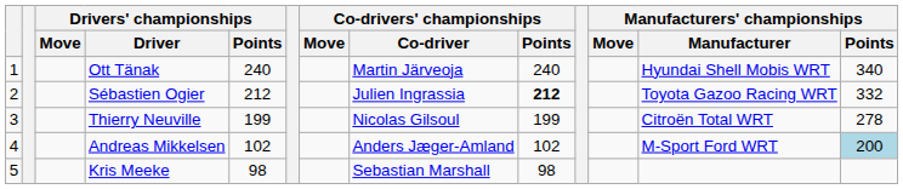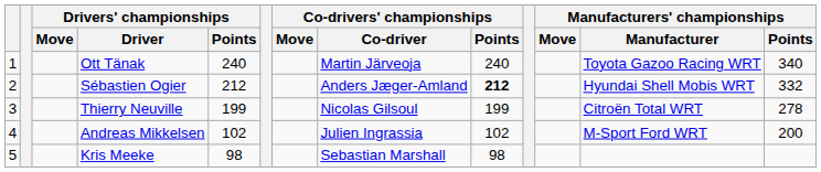Ott Tänak | Manufacturers' championships / Manufacturer: Hyundai Shell Mobis WRT -> Toyota Gazoo Racing WRT
Sébastien Ogier | Co-drivers' championships / Co-driver: Julien Ingrassia -> Anders Jæger-Amland
Sébastien Ogier | Manufacturers' championships / Manufacturer: Toyota Gazoo Racing WRT -> Hyundai Shell Mobis WRT
Andreas Mikkelsen | Co-drivers' championships / Co-driver: Anders Jæger-Amland -> Julien Ingrassia
Andreas Mikkelsen | Manufacturers' championships / Points: lightblue background -> no background
